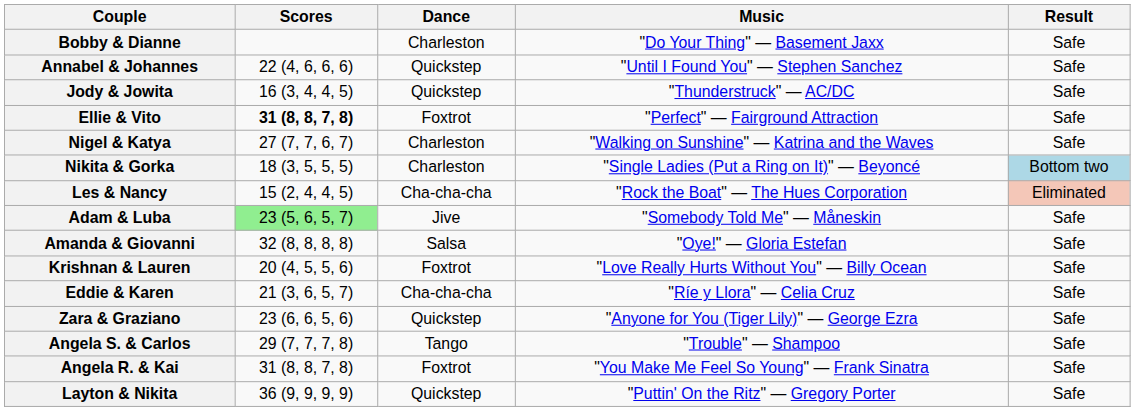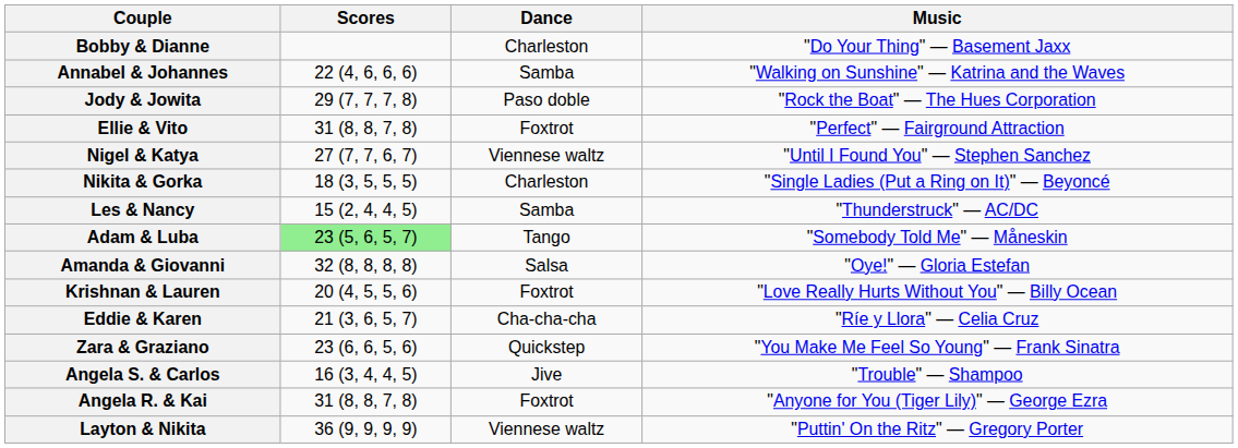- column: Result | Safe | Safe | Safe | Safe | Safe | Bottom two | Eliminated | Safe | Safe | Safe | Safe | Safe | Safe | Safe | Safe
Annabel & Johannes | Dance: Quickstep -> Samba
Annabel & Johannes | Music: "Until I Found You" — Stephen Sanchez -> "Walking on Sunshine" — Katrina and the Waves
Jody & Jowita | Scores: 16 (3, 4, 4, 5) -> 29 (7, 7, 7, 8)
Jody & Jowita | Dance: Quickstep -> Paso doble
Jody & Jowita | Music: "Thunderstruck" — AC/DC -> "Rock the Boat" — The Hues Corporation
Ellie & Vito | Scores: bold -> normal
Nigel & Katya | Dance: Charleston -> Viennese waltz
Nigel & Katya | Music: "Walking on Sunshine" — Katrina and the Waves -> "Until I Found You" — Stephen Sanchez
Les & Nancy | Dance: Cha-cha-cha -> Samba
Les & Nancy | Music: "Rock the Boat" — The Hues Corporation -> "Thunderstruck" — AC/DC
Adam & Luba | Dance: Jive -> Tango
Zara & Graziano | Music: "Anyone for You (Tiger Lily)" — George Ezra -> "You Make Me Feel So Young" — Frank Sinatra
Angela S. & Carlos | Scores: 29 (7, 7, 7, 8) -> 16 (3, 4, 4, 5)
Angela S. & Carlos | Dance: Tango -> Jive
Angela R. & Kai | Music: "You Make Me Feel So Young" — Frank Sinatra -> "Anyone for You (Tiger Lily)" — George Ezra
Layton & Nikita | Dance: Quickstep -> Viennese waltz
